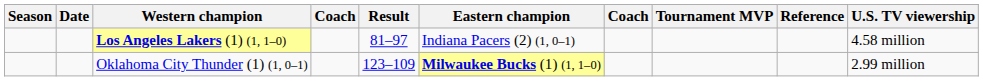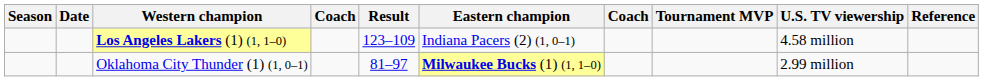columns swapped: U.S. TV viewership <-> Reference
Los Angeles Lakers (1) (1, 1–0) | Result: 81–97 -> 123–109
Oklahoma City Thunder (1) (1, 0–1) | Result: 123–109 -> 81–97
